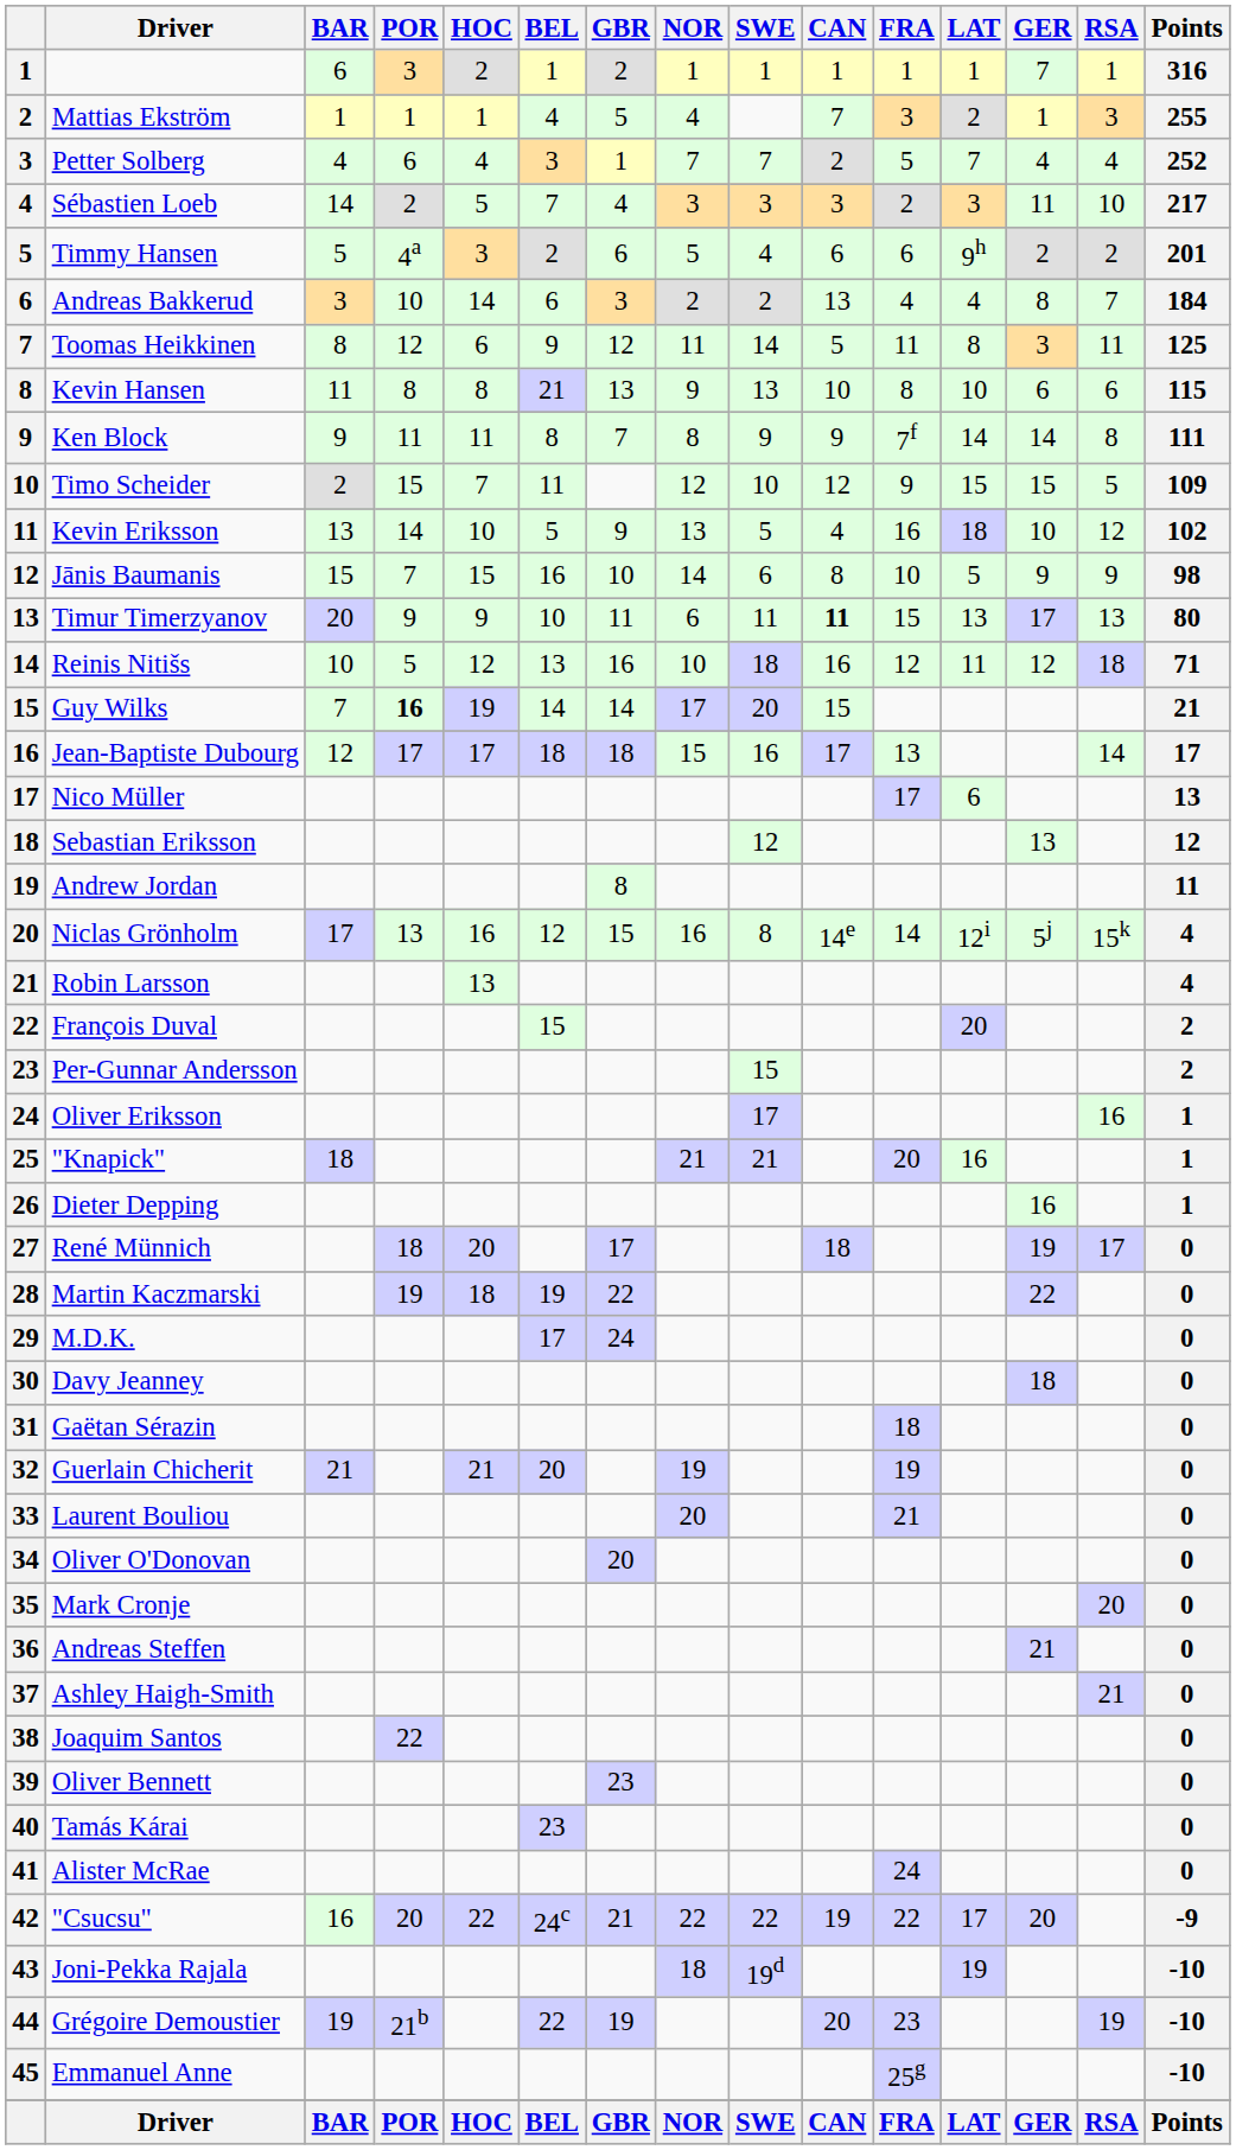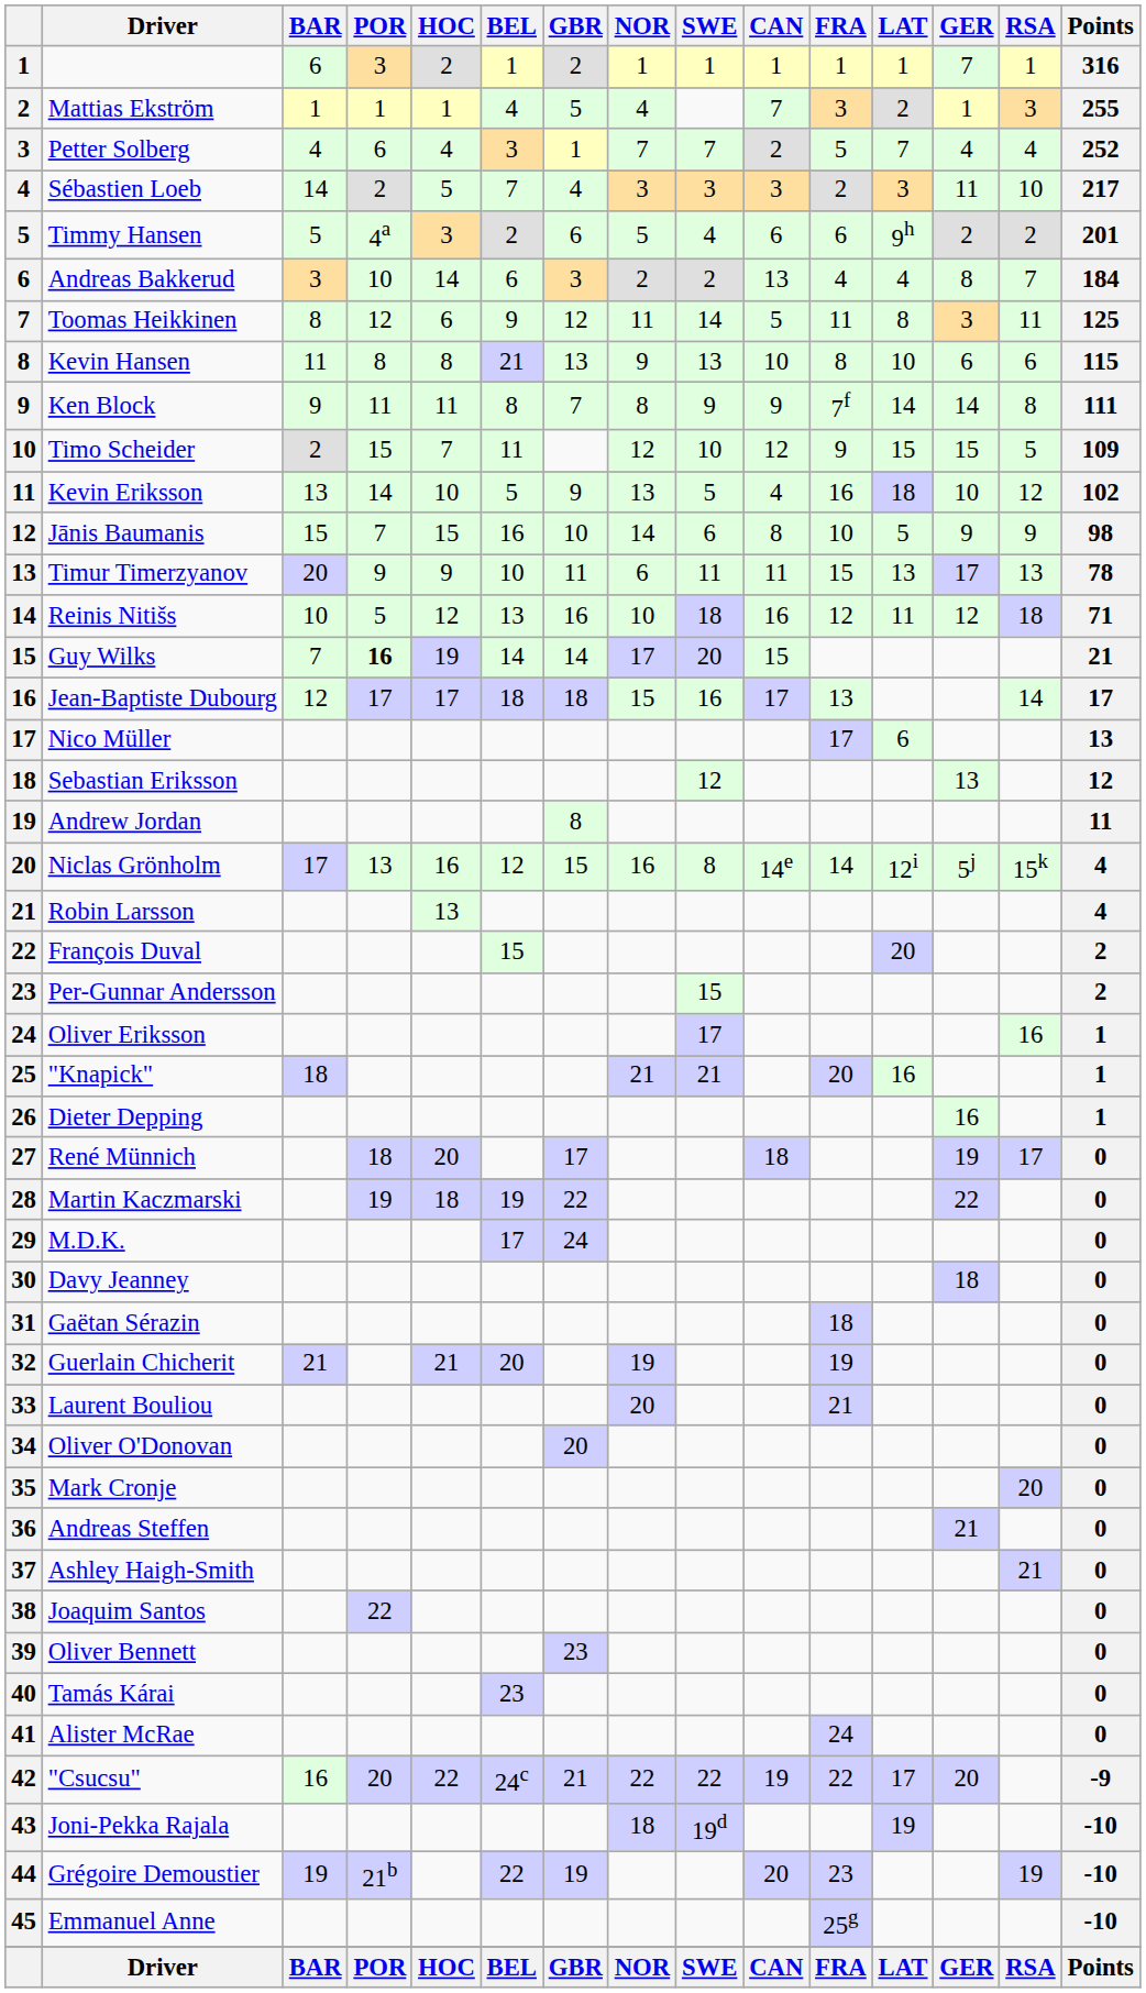Timur Timerzyanov | CAN: bold -> normal
Timur Timerzyanov | Points: 80 -> 78
